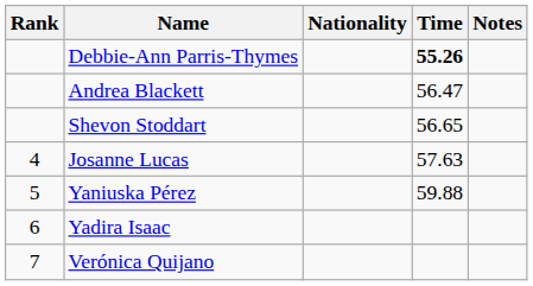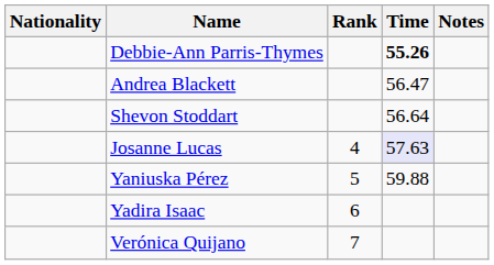columns swapped: Rank <-> Nationality
Shevon Stoddart | Time: 56.65 -> 56.64
Josanne Lucas | Time: no background -> lavender background
